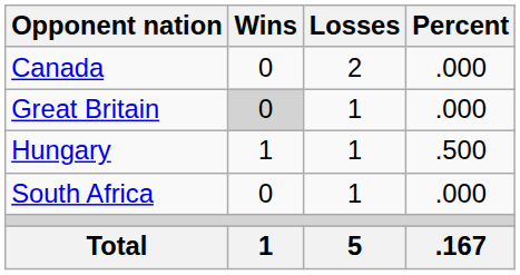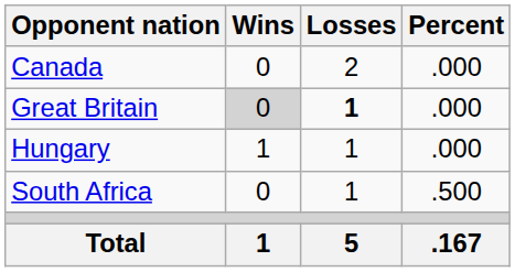Great Britain | Losses: normal -> bold
Hungary | Percent: .500 -> .000
South Africa | Percent: .000 -> .500
